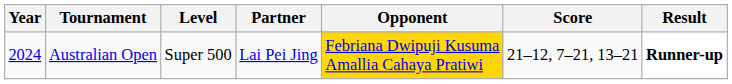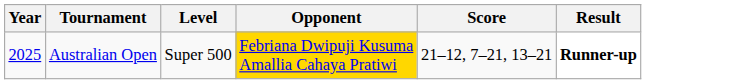- column: Partner | Lai Pei Jing
Australian Open | Year: 2024 -> 2025
